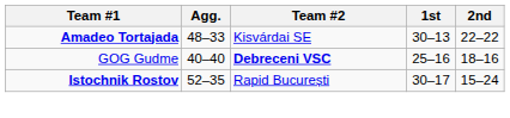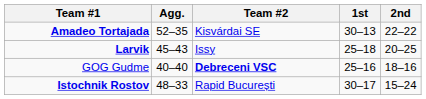Amadeo Tortajada | Agg.: 48–33 -> 52–35
+ row: Larvik | 45–43 | Issy | 25–18 | 20–25
Istochnik Rostov | Agg.: 52–35 -> 48–33
